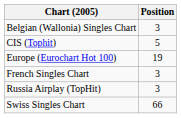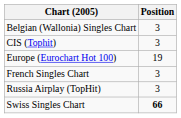CIS (Tophit) | Position: 5 -> 3
Swiss Singles Chart | Position: normal -> bold
